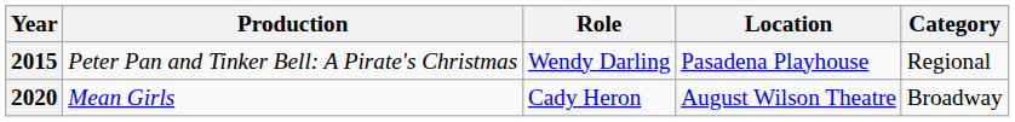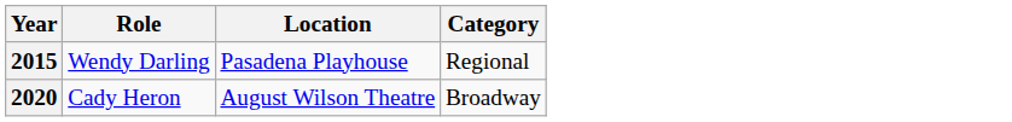- column: Production | Peter Pan and Tinker Bell: A Pirate's Christmas | Mean Girls
